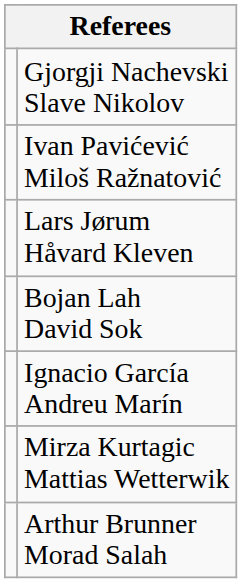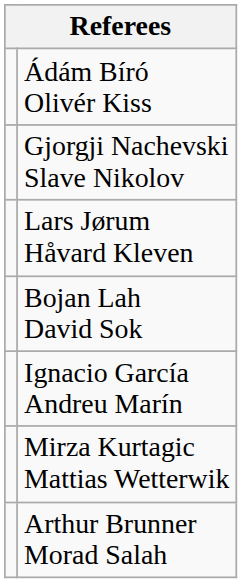+ row: Ádám Bíró Olivér Kiss
- row: Ivan Pavićević Miloš Ražnatović
